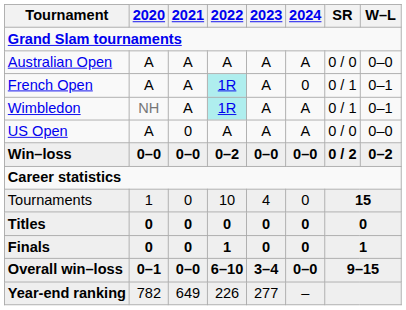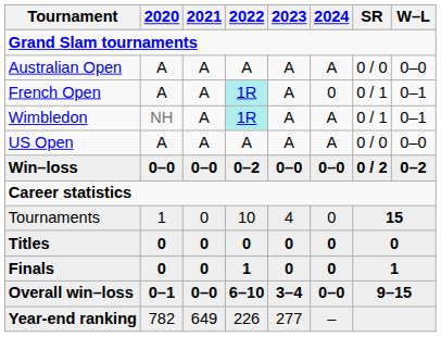US Open | 2021: 0 -> A
